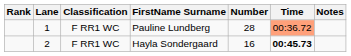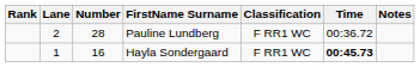columns swapped: Number <-> Classification
Pauline Lundberg | Lane: 1 -> 2
Pauline Lundberg | Time: lightsalmon background -> no background
Hayla Sondergaard | Lane: 2 -> 1
